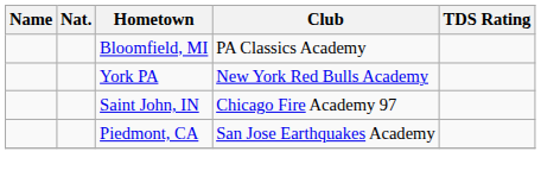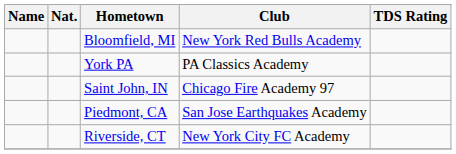Bloomfield, MI | Club: PA Classics Academy -> New York Red Bulls Academy
York PA | Club: New York Red Bulls Academy -> PA Classics Academy
+ row: Riverside, CT | New York City FC Academy
